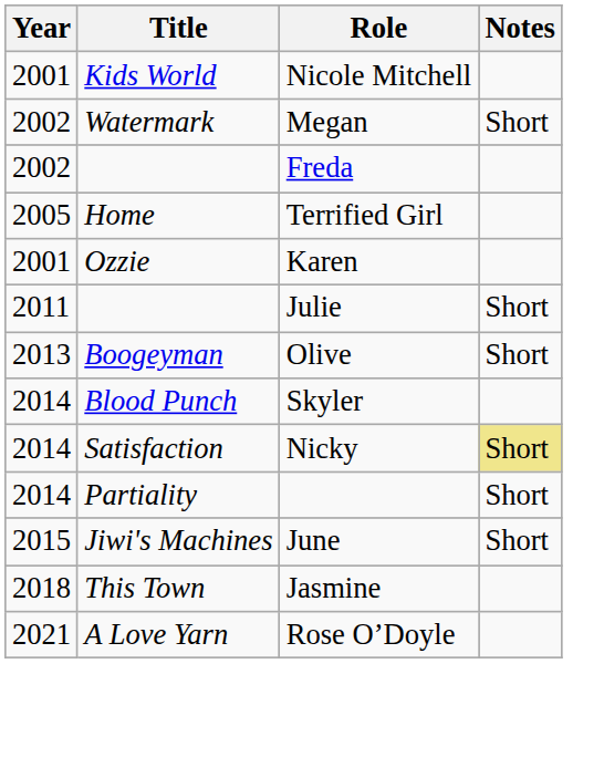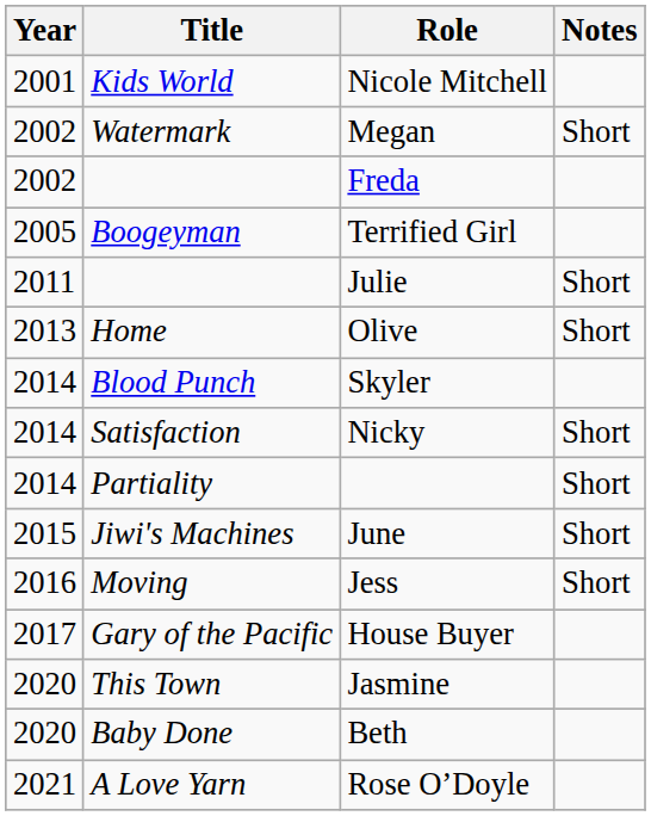Terrified Girl | Title: Home -> Boogeyman
- row: 2001 | Ozzie | Karen
Olive | Title: Boogeyman -> Home
Nicky | Notes: khaki background -> no background
+ row: 2016 | Moving | Jess | Short
+ row: 2017 | Gary of the Pacific | House Buyer
Jasmine | Year: 2018 -> 2020
+ row: 2020 | Baby Done | Beth
